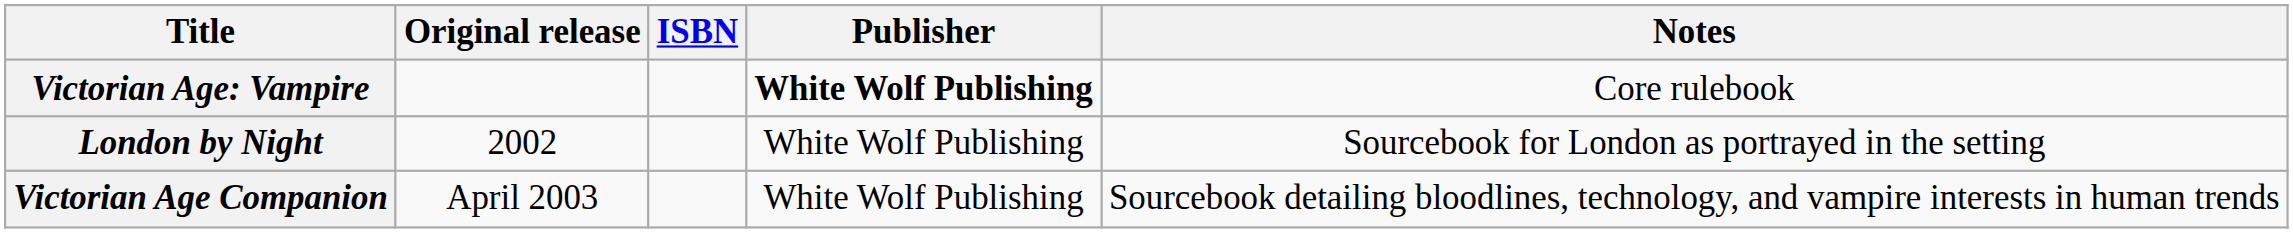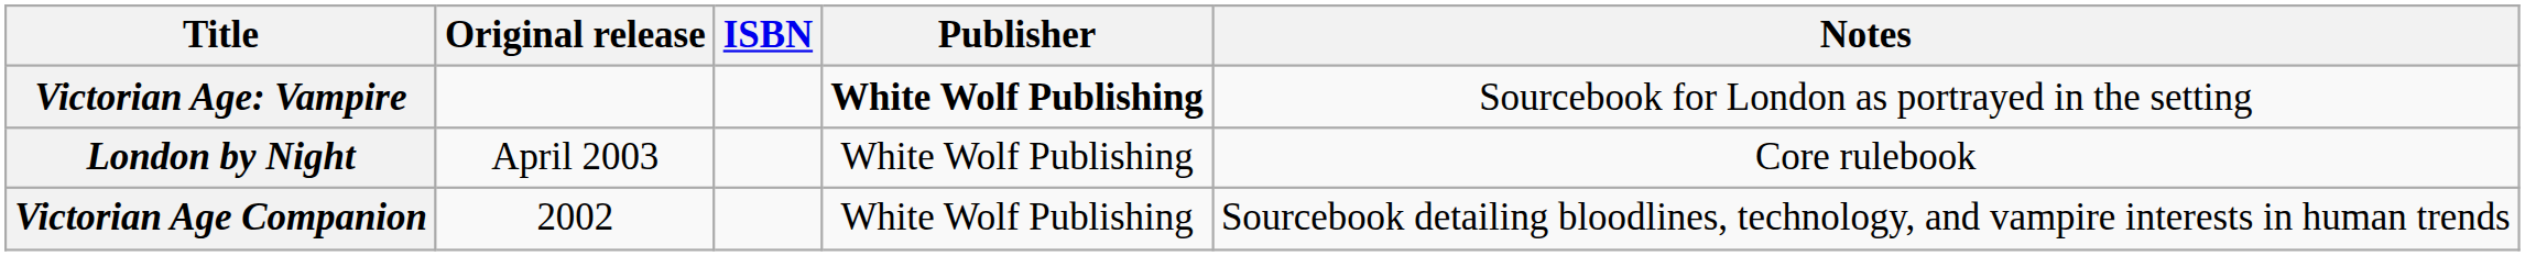Victorian Age: Vampire | Notes: Core rulebook -> Sourcebook for London as portrayed in the setting
London by Night | Original release: 2002 -> April 2003
London by Night | Notes: Sourcebook for London as portrayed in the setting -> Core rulebook
Victorian Age Companion | Original release: April 2003 -> 2002
